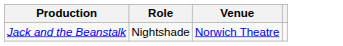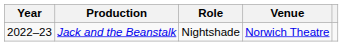+ column: Year | 2022–23
